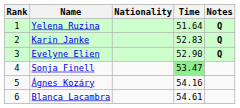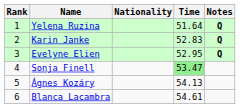Evelyne Elien | Time: 52.90 -> 52.95
Ágnes Kozáry | Time: 54.16 -> 54.13
